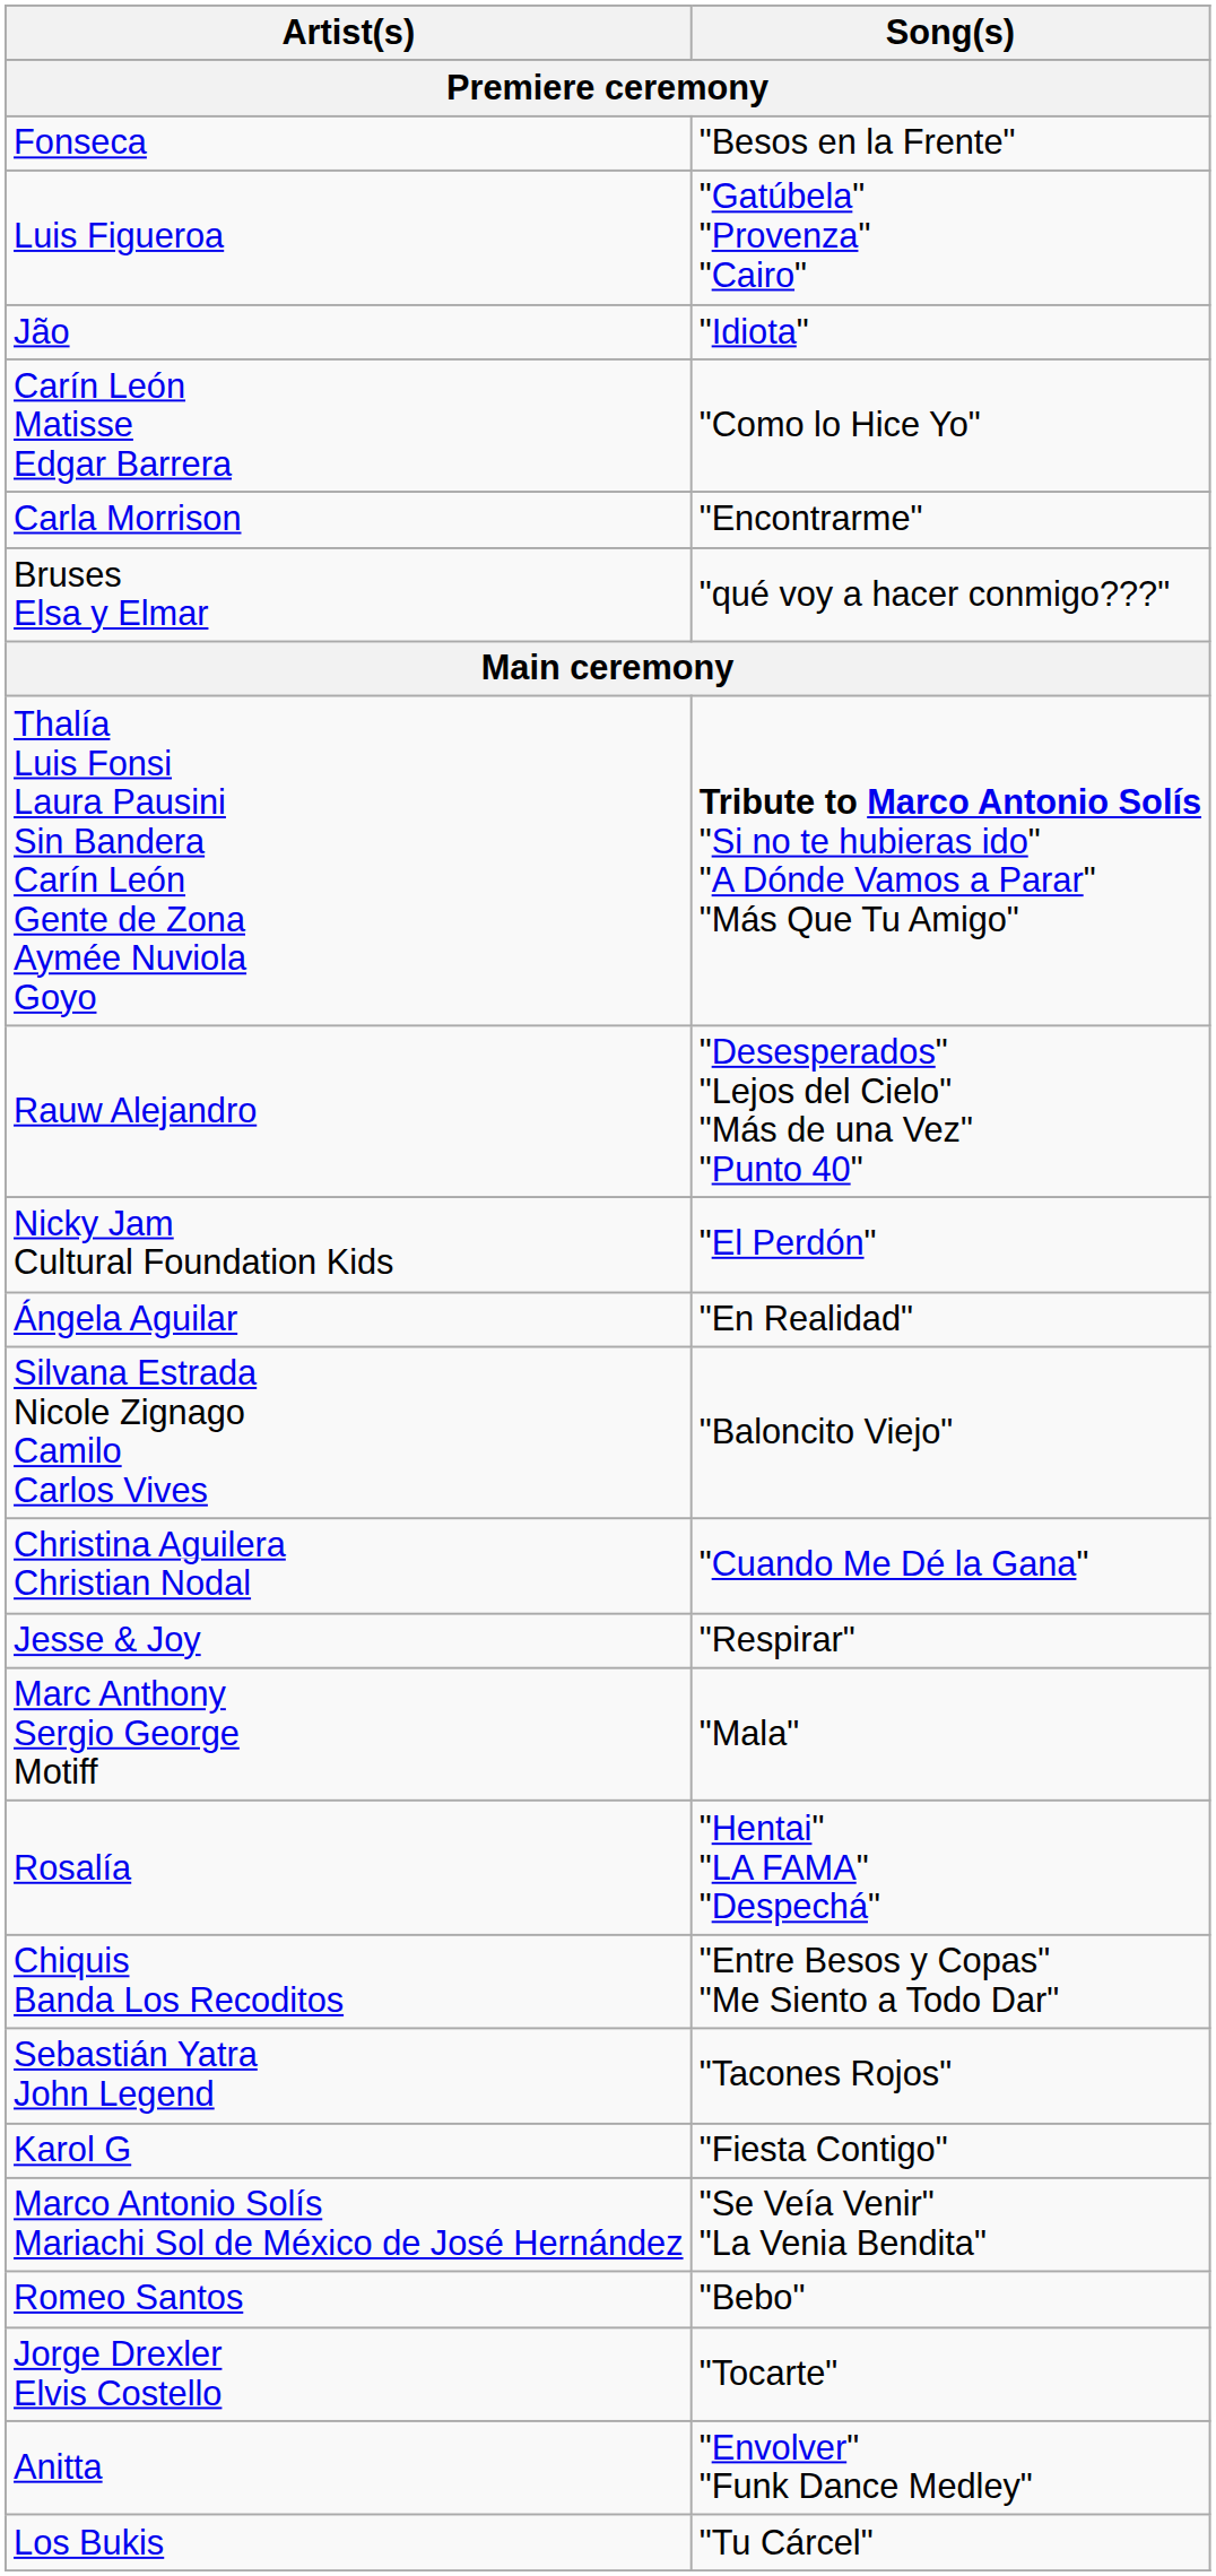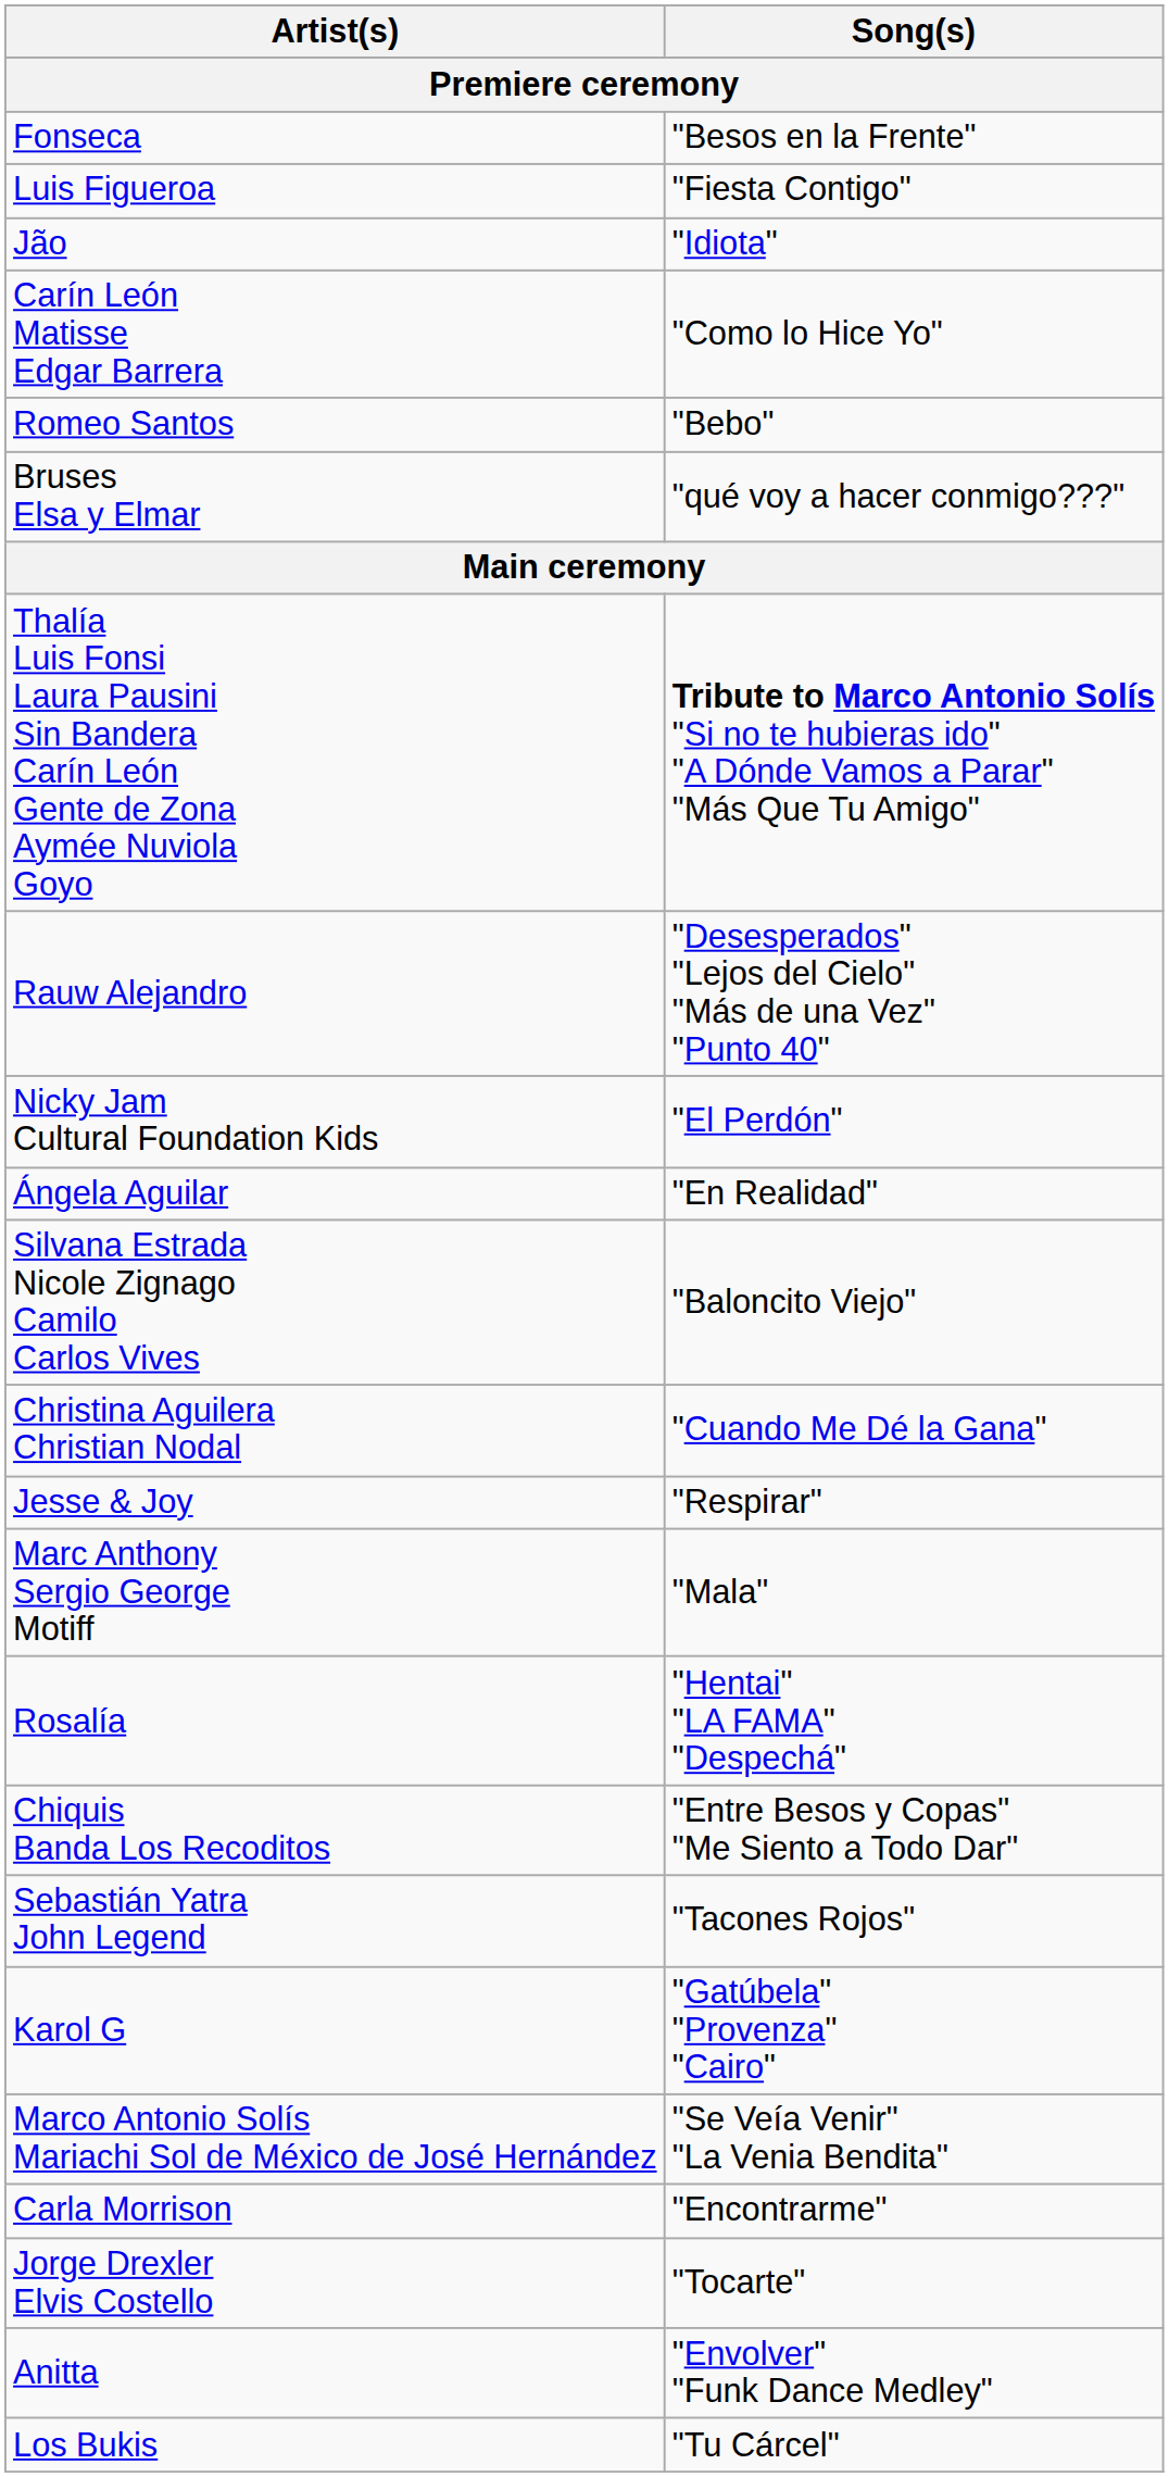Luis Figueroa | Song(s): "Gatúbela" "Provenza" "Cairo" -> "Fiesta Contigo"
rows swapped: Carla Morrison <-> Romeo Santos
Karol G | Song(s): "Fiesta Contigo" -> "Gatúbela" "Provenza" "Cairo"
